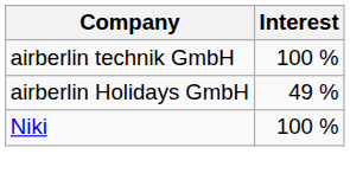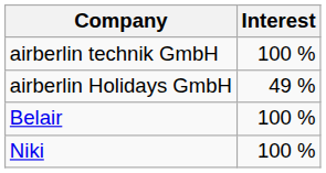+ row: Belair | 100 %
